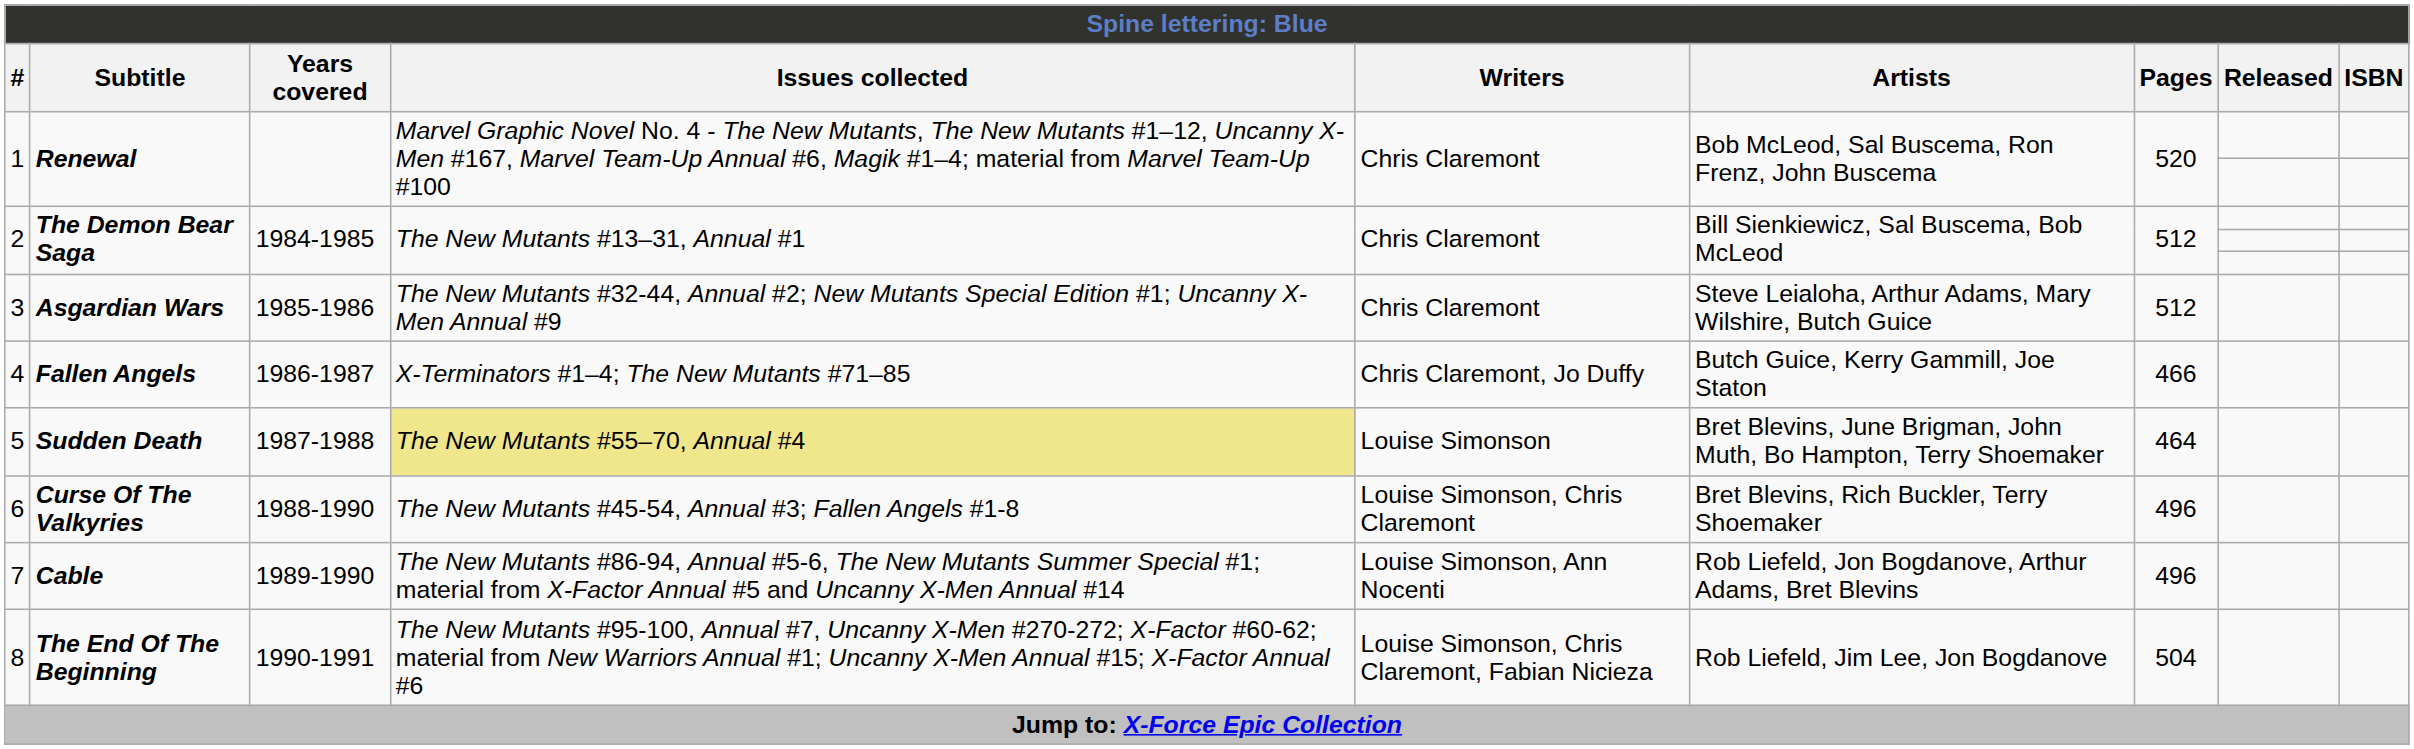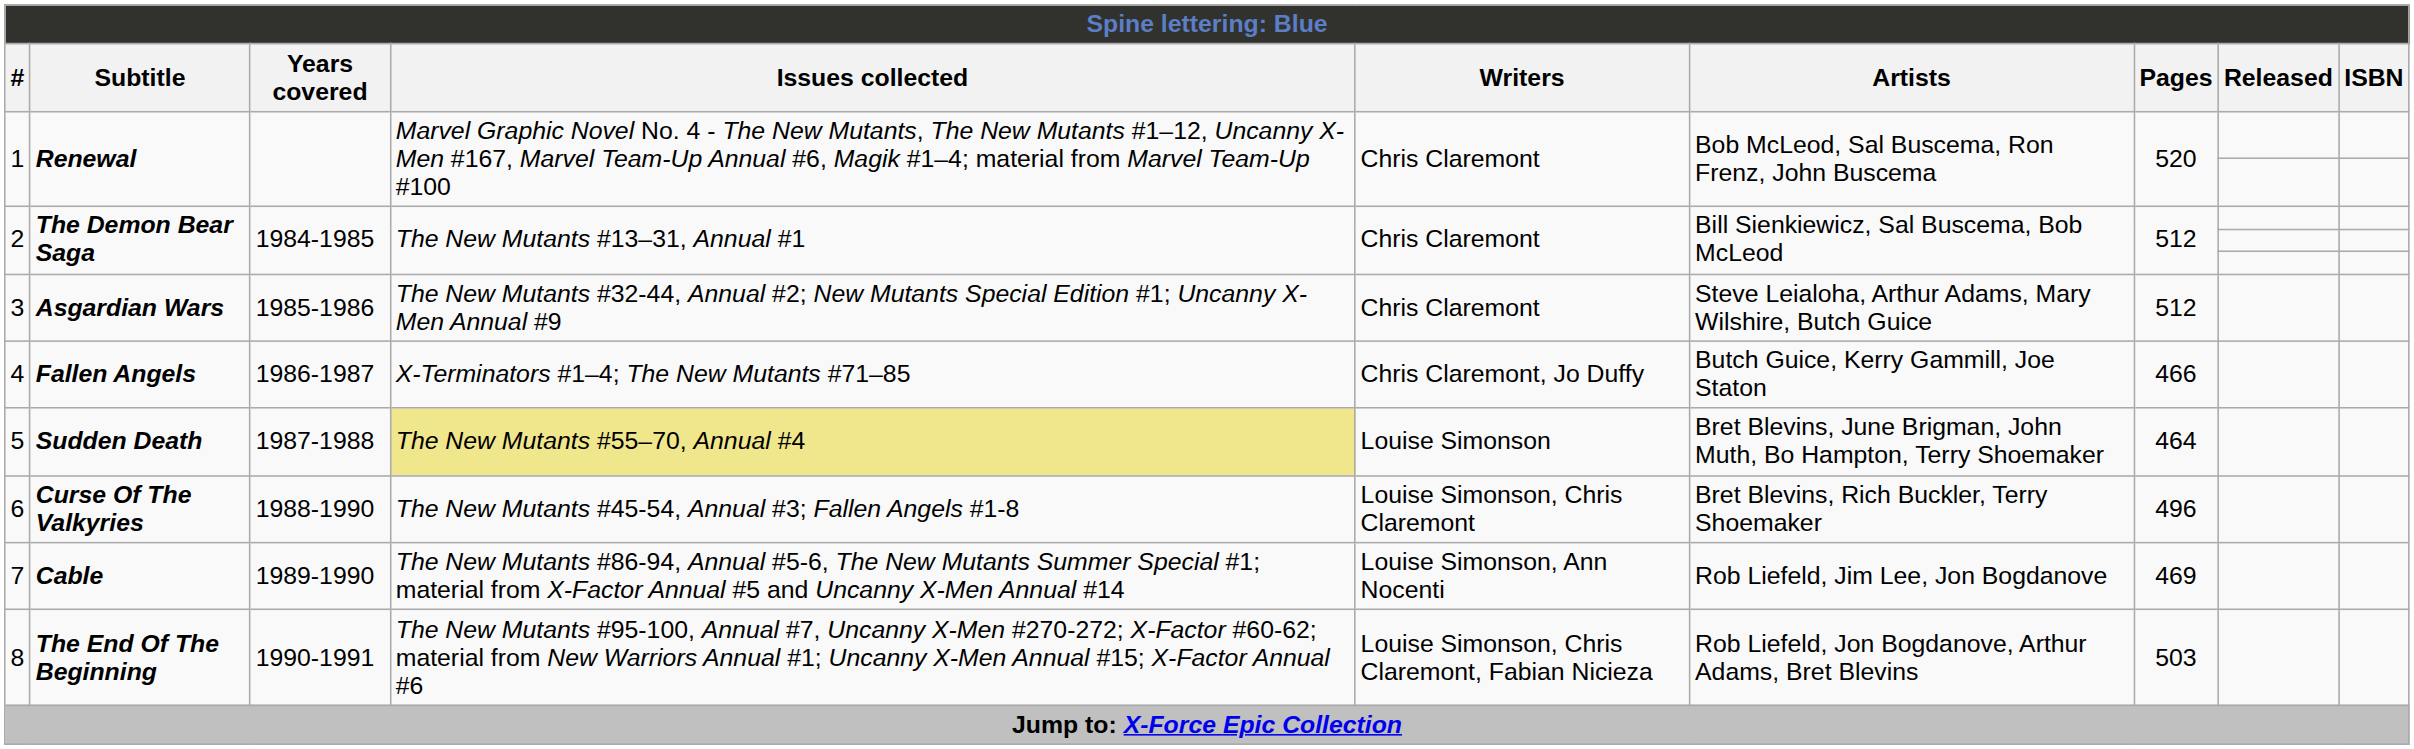7 | Artists: Rob Liefeld, Jon Bogdanove, Arthur Adams, Bret Blevins -> Rob Liefeld, Jim Lee, Jon Bogdanove
7 | Pages: 496 -> 469
8 | Artists: Rob Liefeld, Jim Lee, Jon Bogdanove -> Rob Liefeld, Jon Bogdanove, Arthur Adams, Bret Blevins
8 | Pages: 504 -> 503
